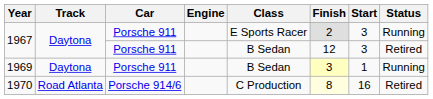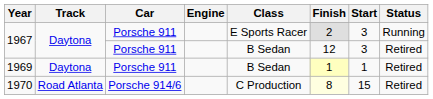1969 | Finish: 3 -> 1
1969 | Status: Running -> Retired
1970 | Start: 16 -> 15
